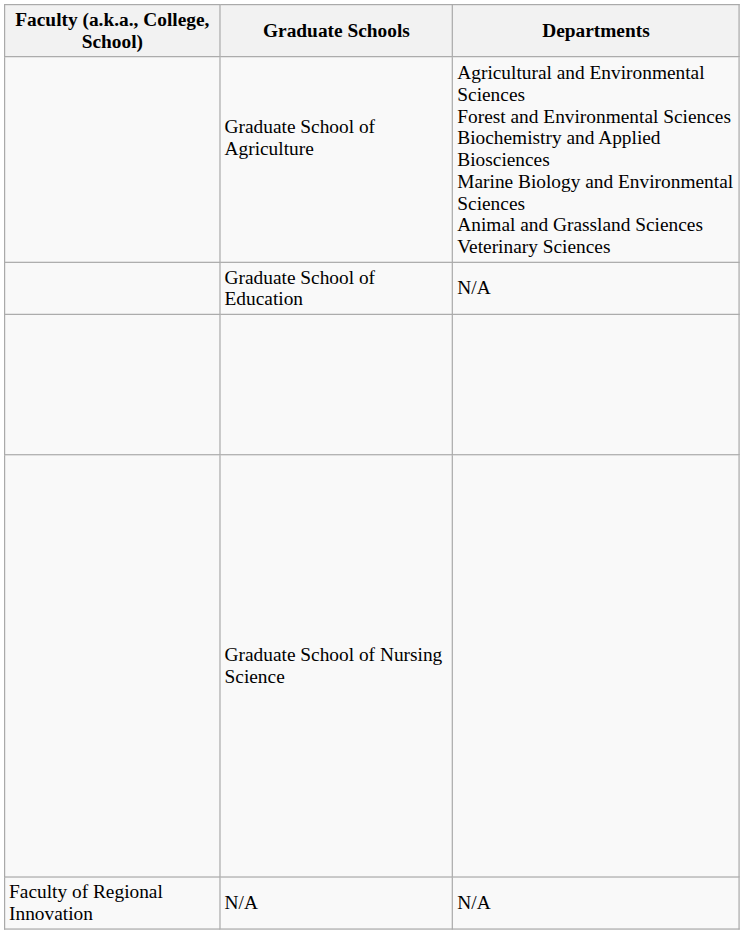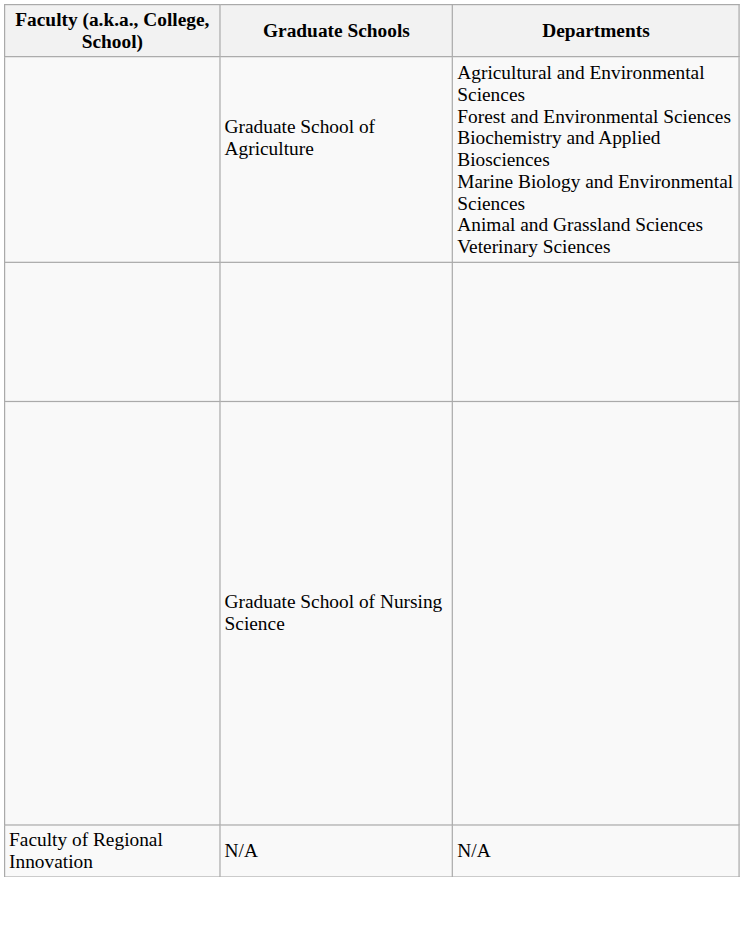- row: Graduate School of Education | N/A
